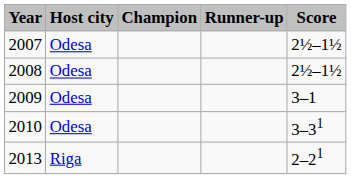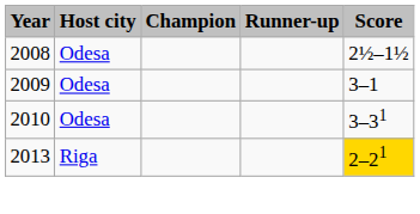- row: 2007 | Odesa | 2½–1½
2013 | Score: no background -> gold background
